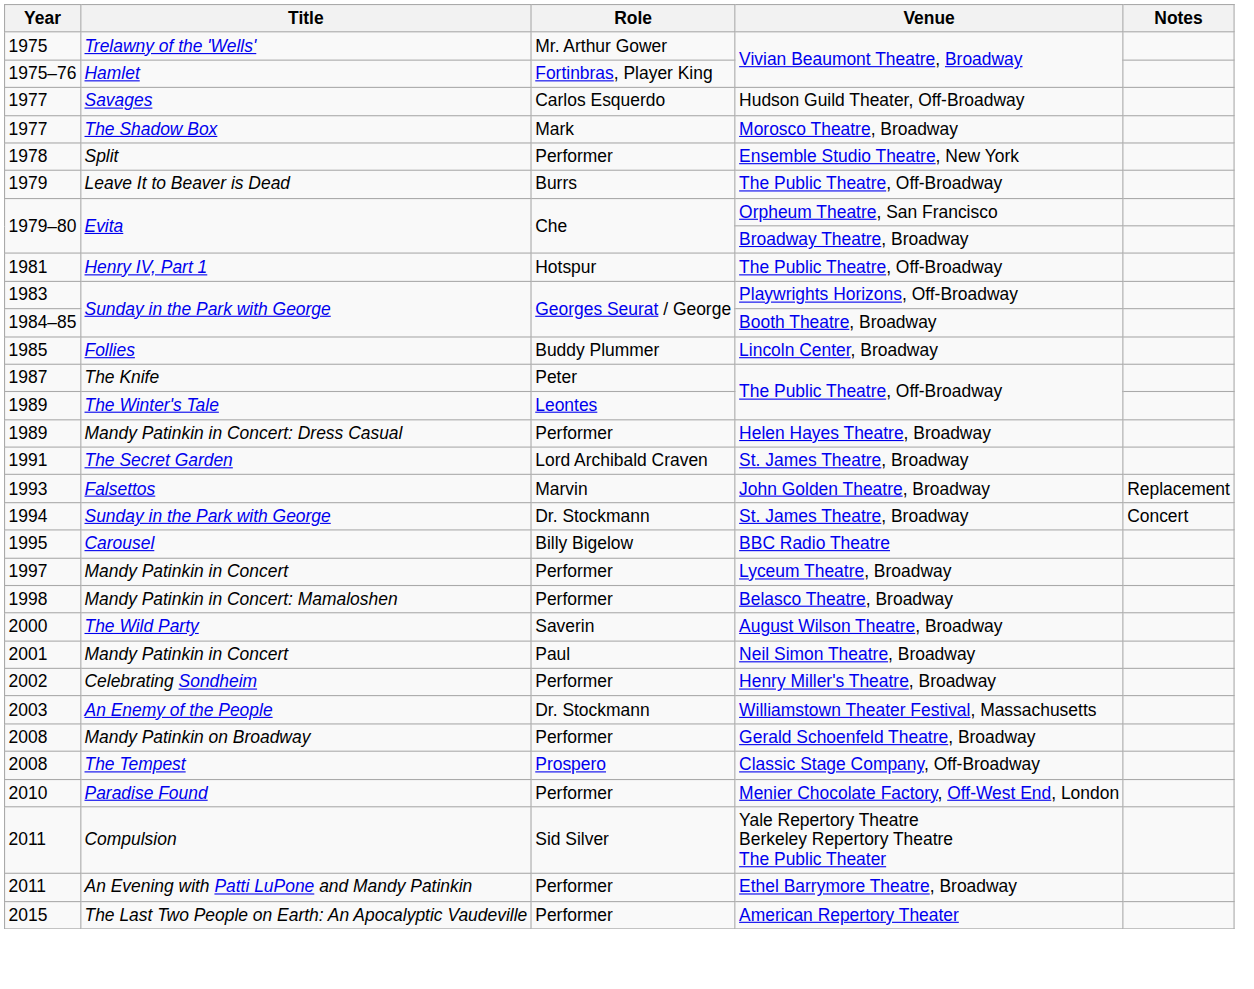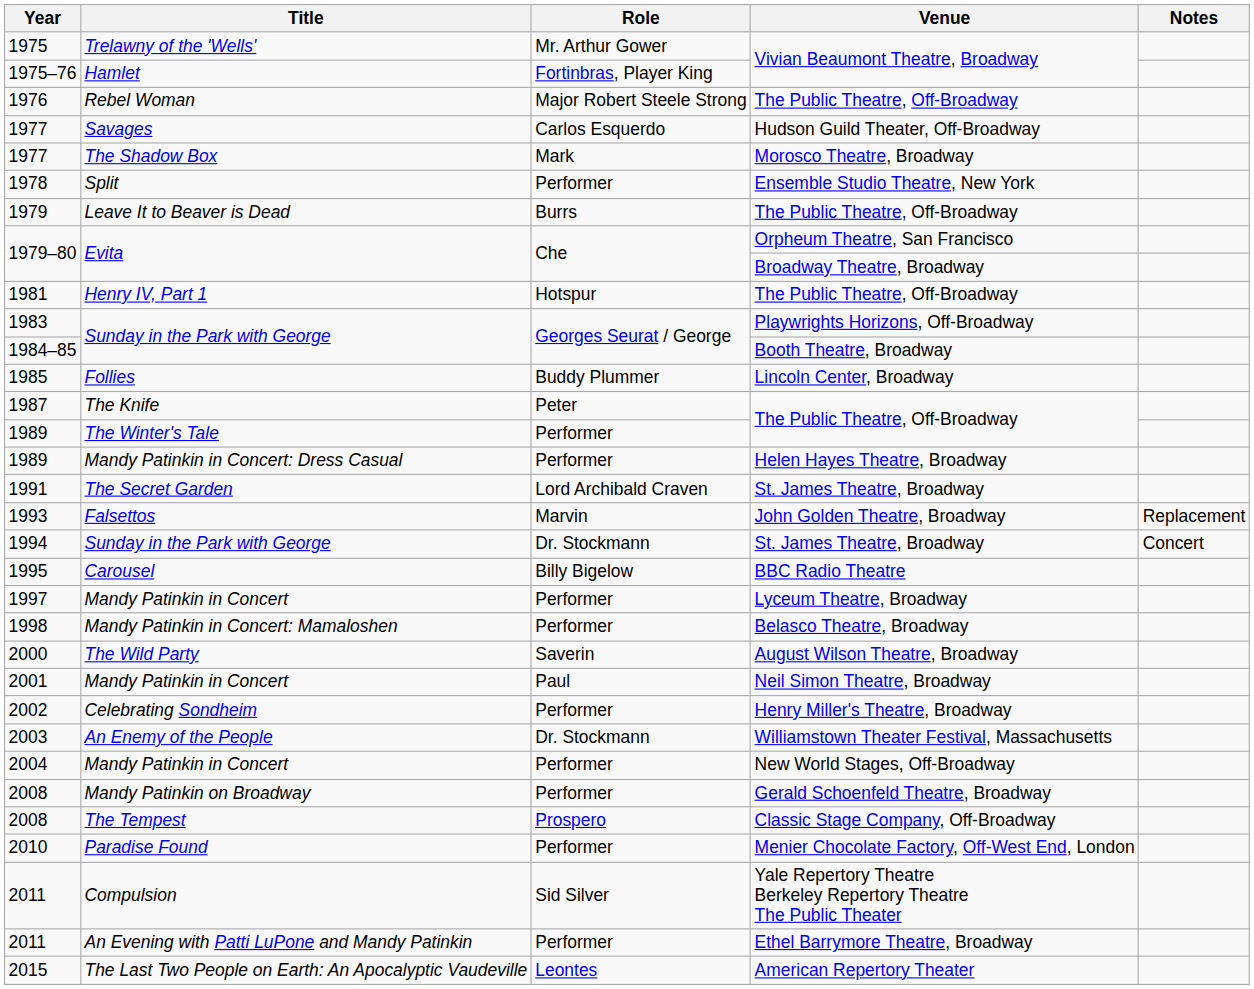+ row: 1976 | Rebel Woman | Major Robert Steele Strong | The Public Theatre, Off-Broadway
1989 / The Public Theatre, Off-Broadway | Role: Leontes -> Performer
+ row: 2004 | Mandy Patinkin in Concert | Performer | New World Stages, Off-Broadway
2015 | Role: Performer -> Leontes
